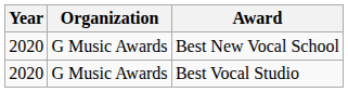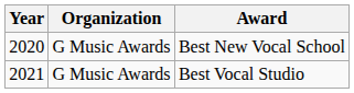Best Vocal Studio | Year: 2020 -> 2021
